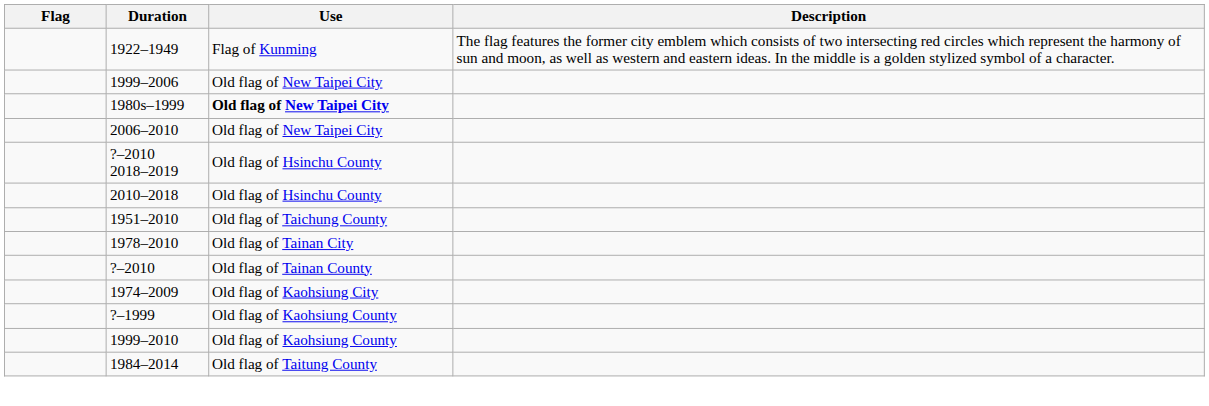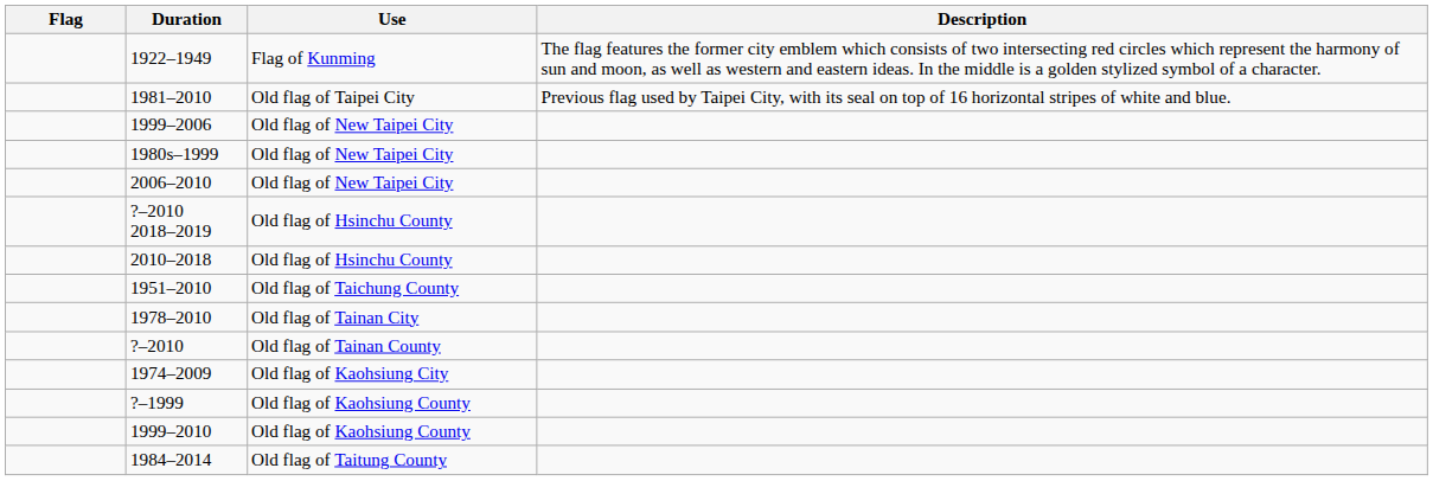+ row: 1981–2010 | Old flag of Taipei City | Previous flag used by Taipei City, with its seal on top of 16 horizontal stripes of white and blue.
1980s–1999 | Use: bold -> normal
